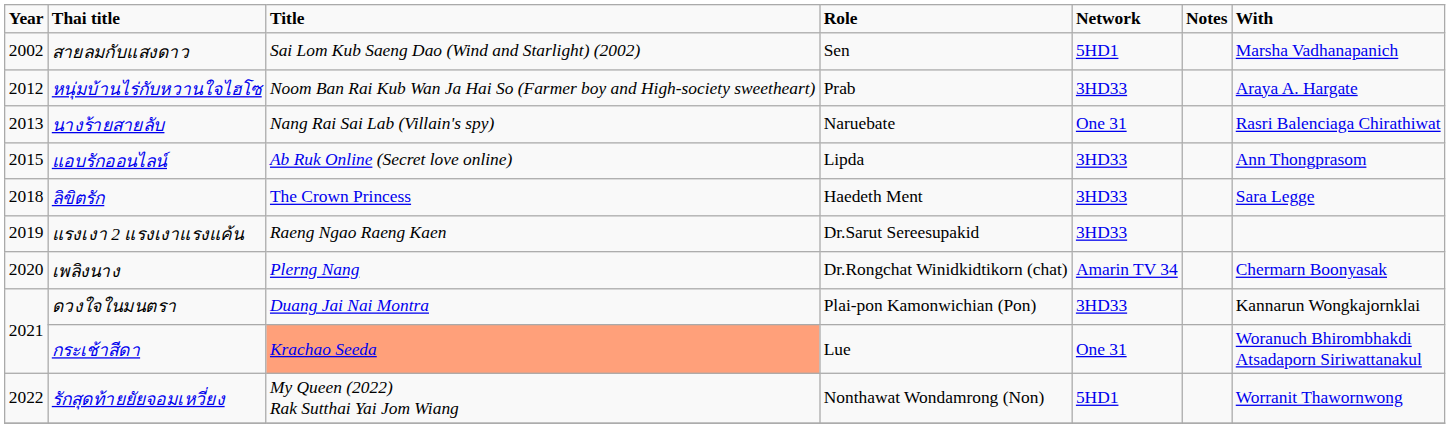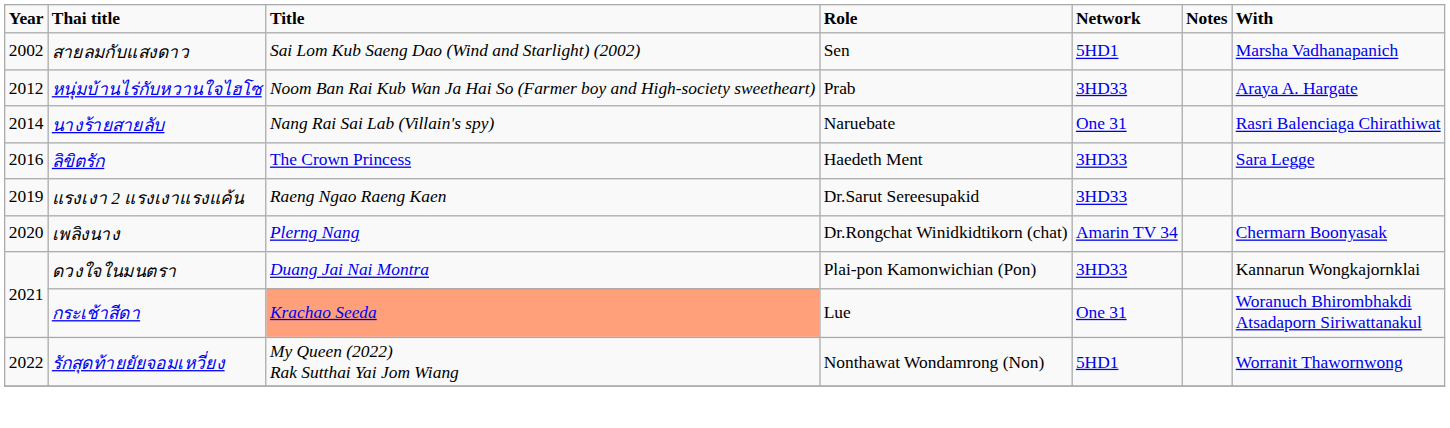นางร้ายสายลับ | Year: 2013 -> 2014
- row: 2015 | แอบรักออนไลน์ | Ab Ruk Online (Secret love online) | Lipda | 3HD33 | Ann Thongprasom
ลิขิตรัก | Year: 2018 -> 2016
